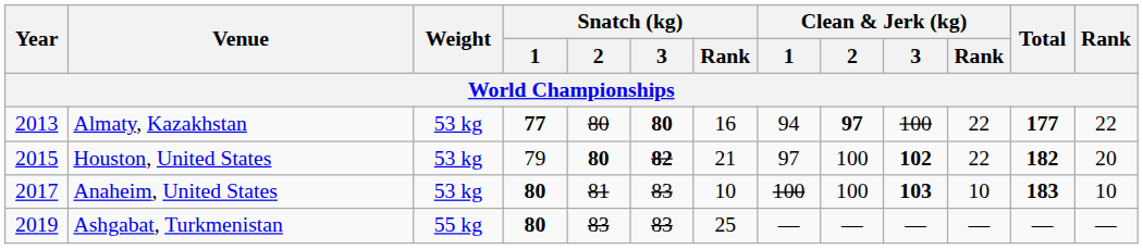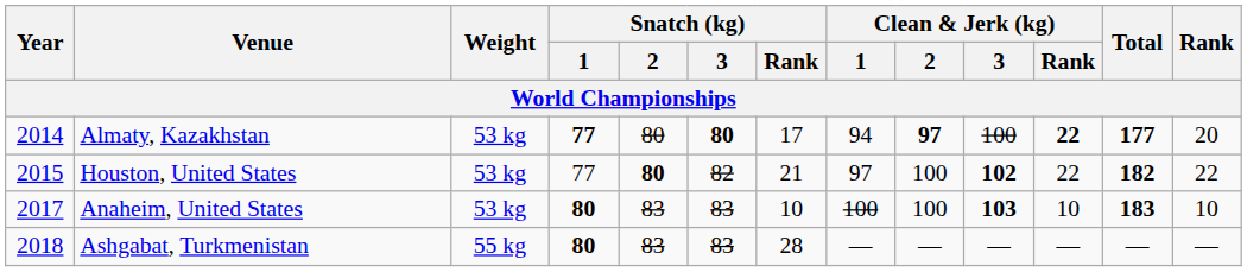Almaty, Kazakhstan | Year: 2013 -> 2014
Almaty, Kazakhstan | Snatch (kg) / Rank: 16 -> 17
Almaty, Kazakhstan | Clean & Jerk (kg) / Rank: normal -> bold
Almaty, Kazakhstan | Rank: 22 -> 20
Houston, United States | Snatch (kg) / 1: 79 -> 77
Houston, United States | Snatch (kg) / 3: bold -> normal
Houston, United States | Rank: 20 -> 22
Anaheim, United States | Snatch (kg) / 2: 81 -> 83
Ashgabat, Turkmenistan | Year: 2019 -> 2018
Ashgabat, Turkmenistan | Snatch (kg) / Rank: 25 -> 28
